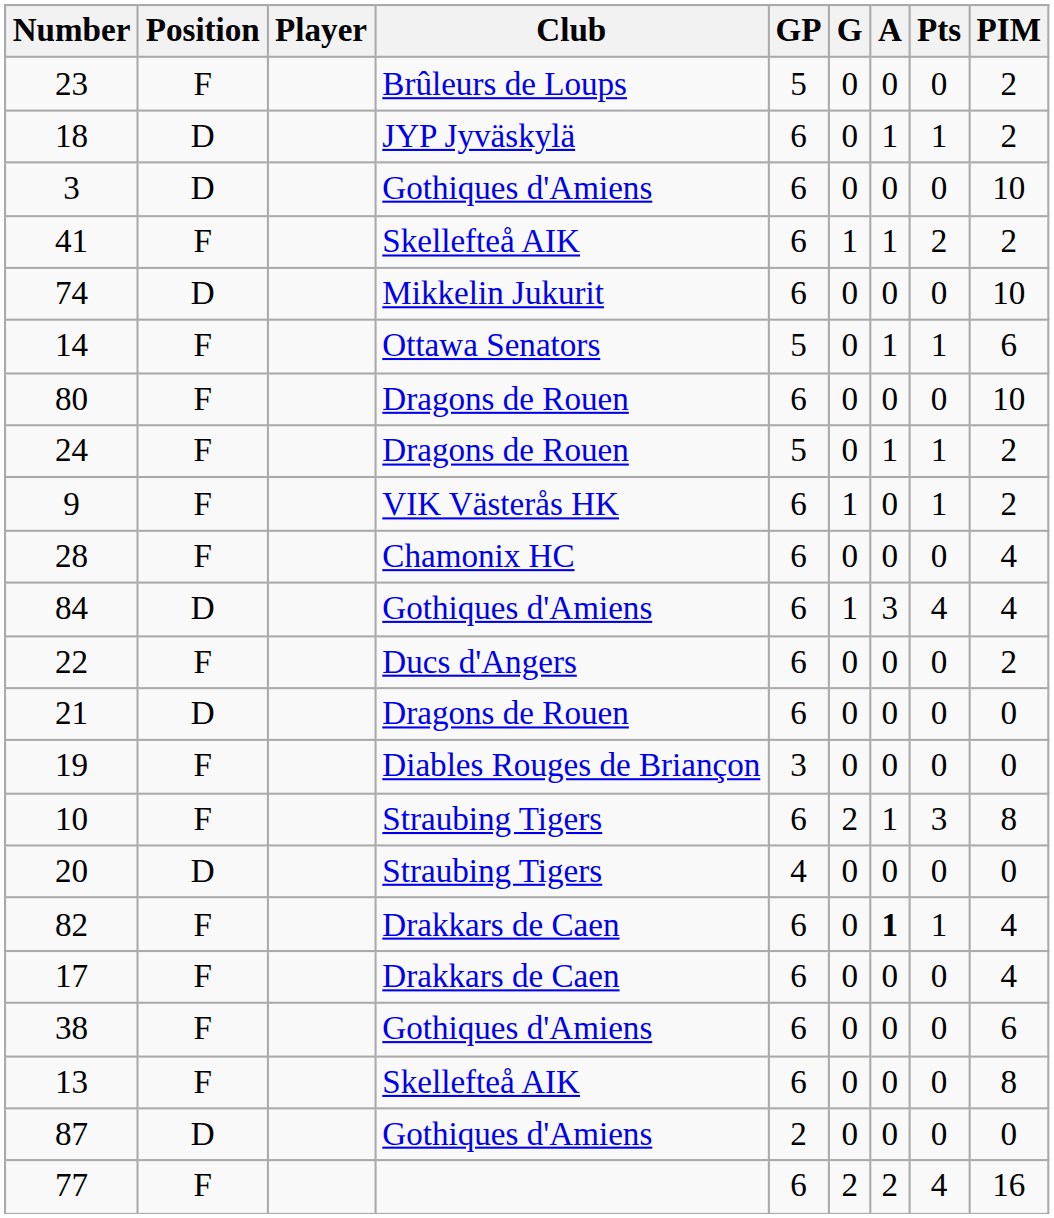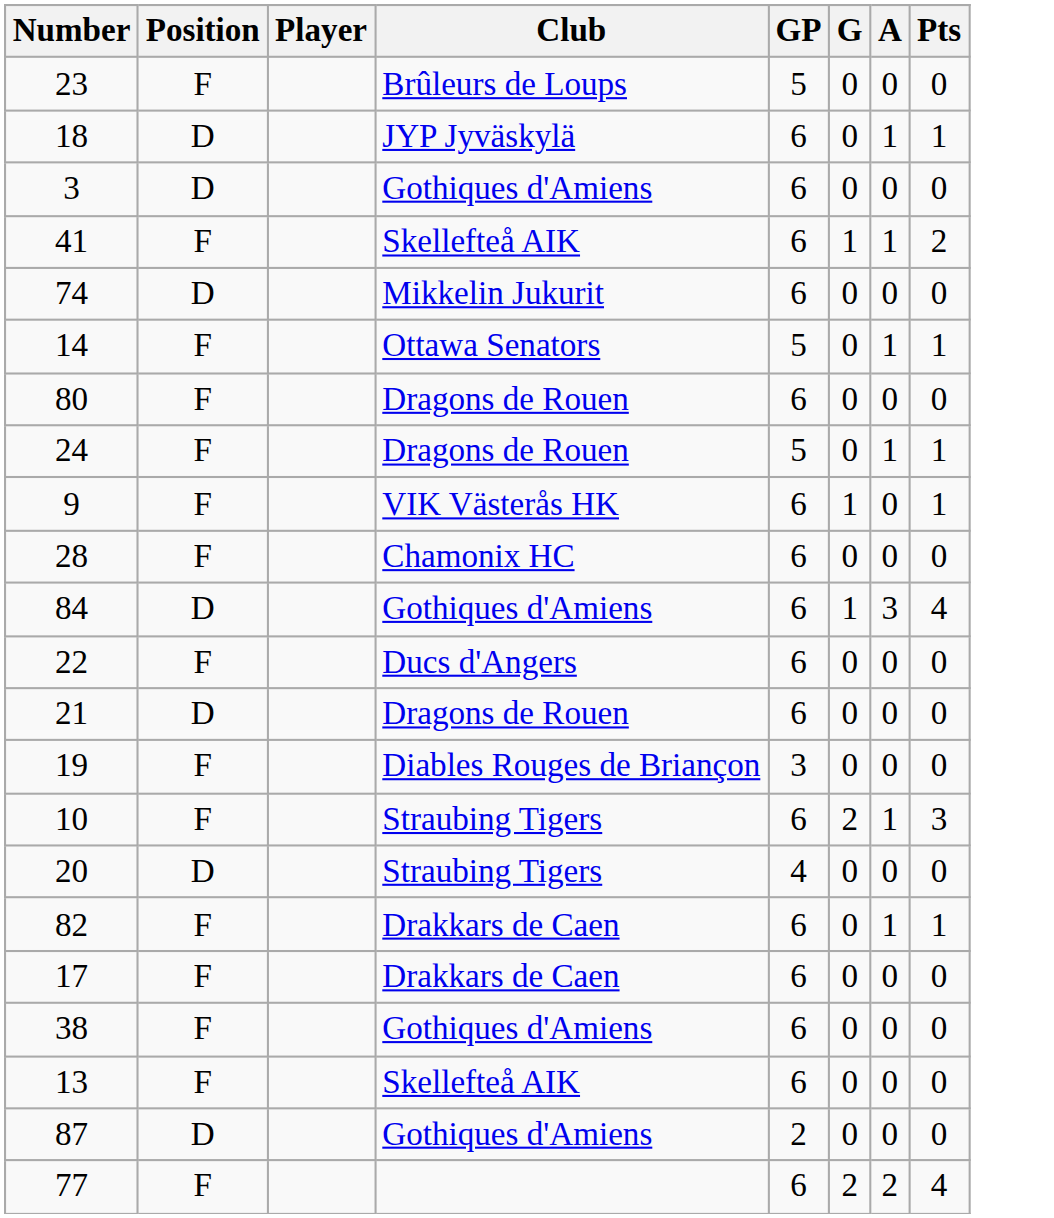- column: PIM | 2 | 2 | 10 | 2 | 10 | 6 | 10 | 2 | 2 | 4 | 4 | 2 | 0 | 0 | 8 | 0 | 4 | 4 | 6 | 8 | 0 | 16
82 | A: bold -> normal
